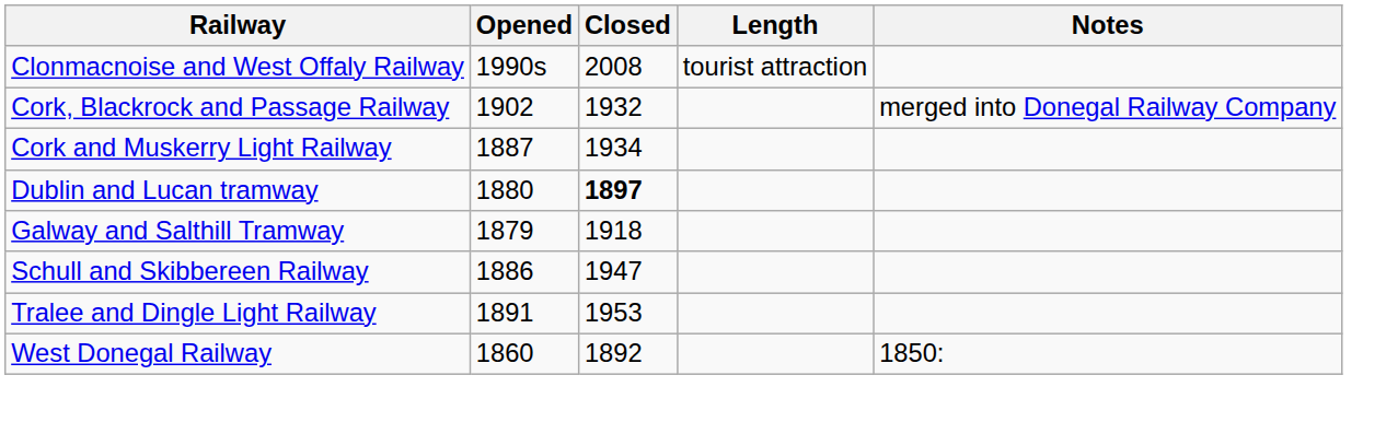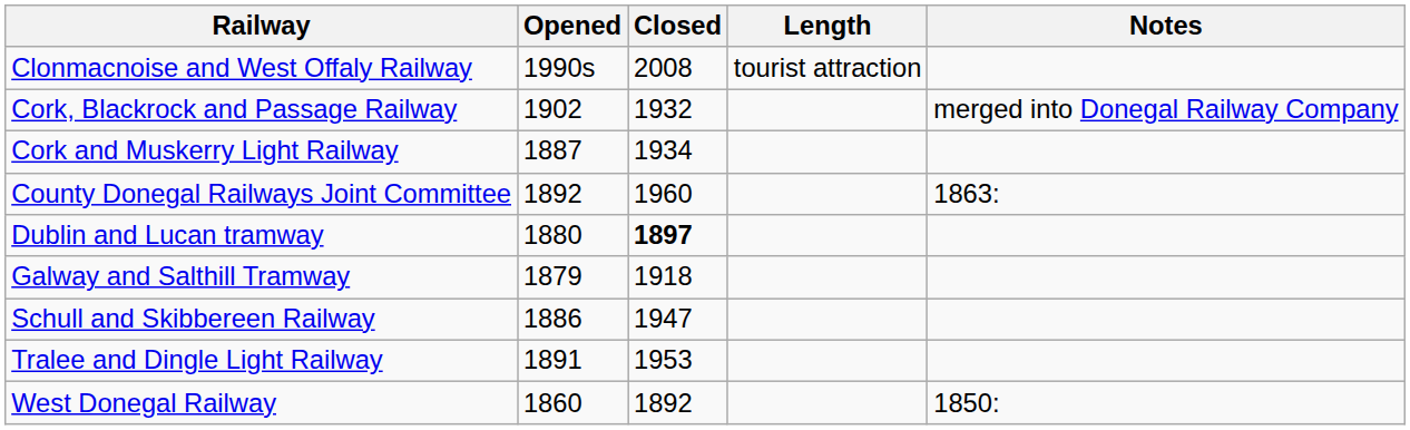+ row: County Donegal Railways Joint Committee | 1892 | 1960 | 1863:
